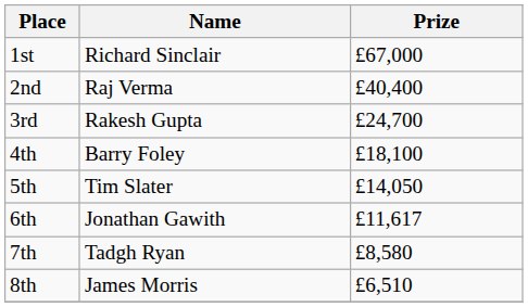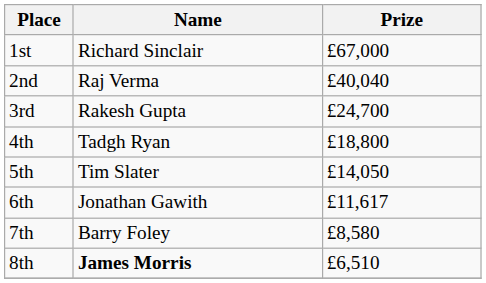2nd | Prize: £40,400 -> £40,040
4th | Name: Barry Foley -> Tadgh Ryan
4th | Prize: £18,100 -> £18,800
7th | Name: Tadgh Ryan -> Barry Foley
8th | Name: normal -> bold
